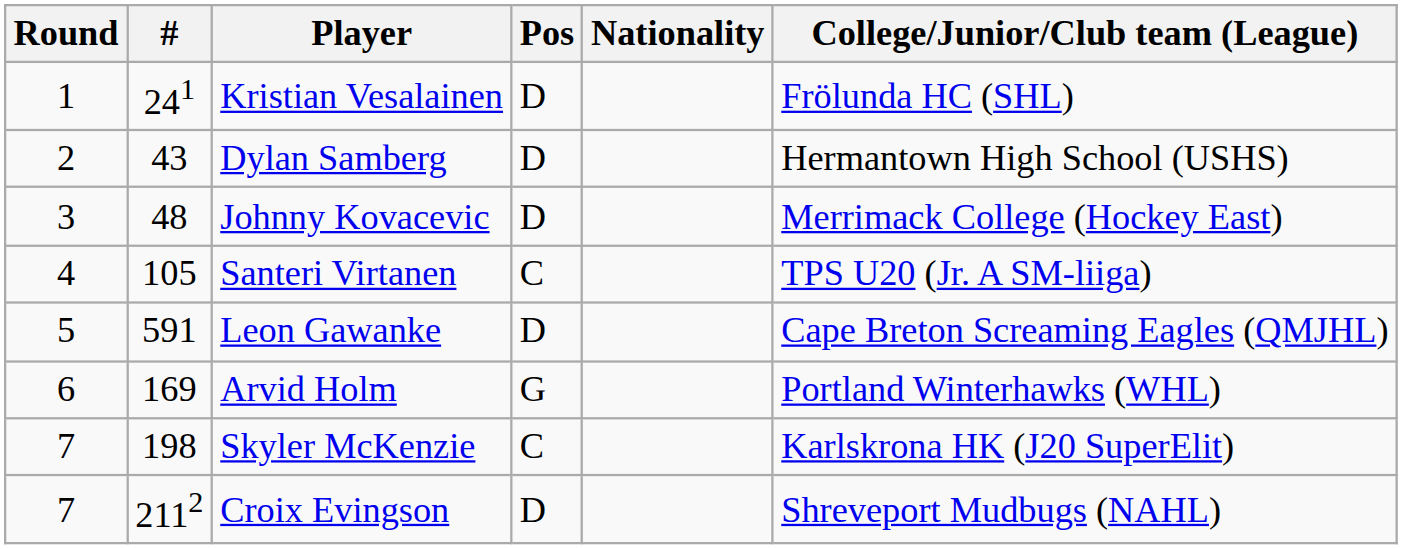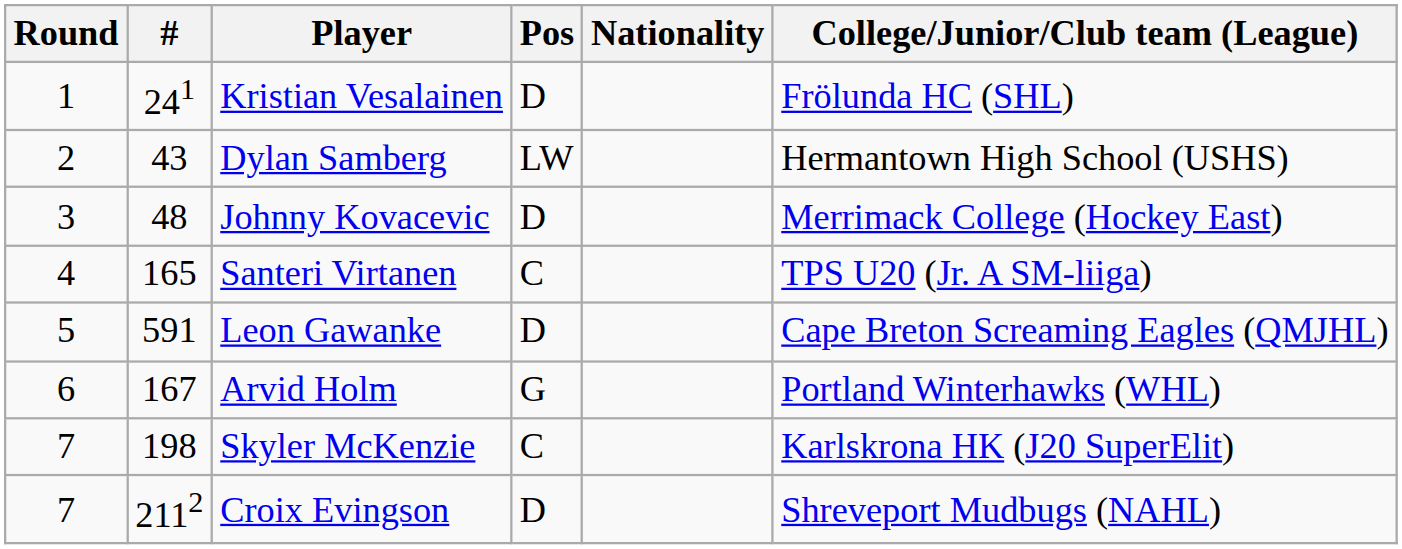Dylan Samberg | Pos: D -> LW
Santeri Virtanen | #: 105 -> 165
Arvid Holm | #: 169 -> 167
